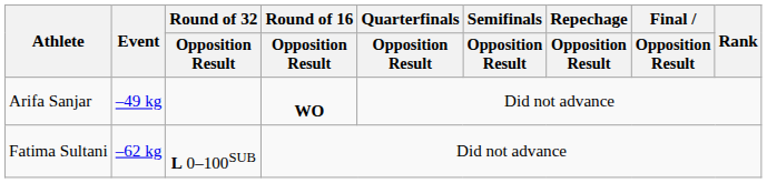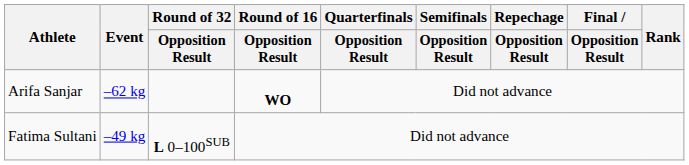Arifa Sanjar | Event: –49 kg -> –62 kg
Fatima Sultani | Event: –62 kg -> –49 kg
